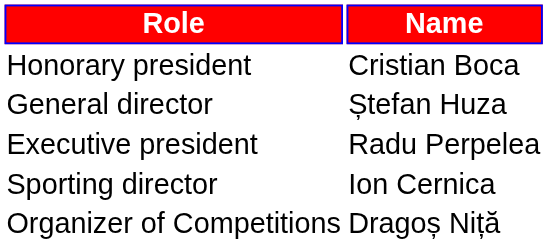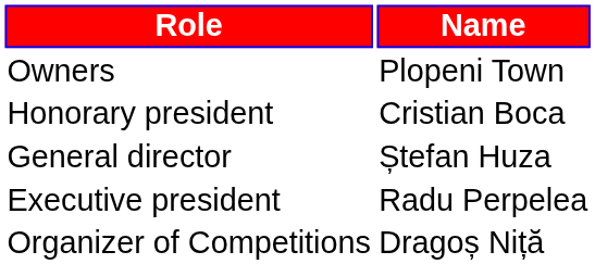+ row: Owners | Plopeni Town
- row: Sporting director | Ion Cernica
